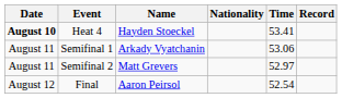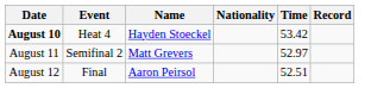Heat 4 | Time: 53.41 -> 53.42
- row: August 11 | Semifinal 1 | Arkady Vyatchanin | 53.06
Final | Time: 52.54 -> 52.51
